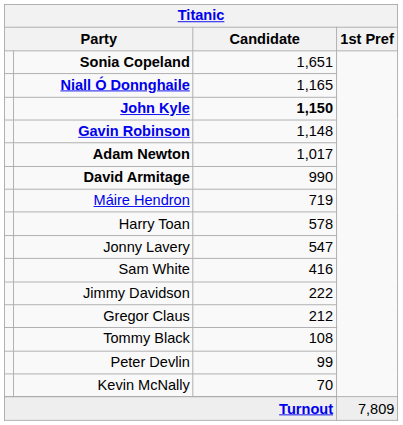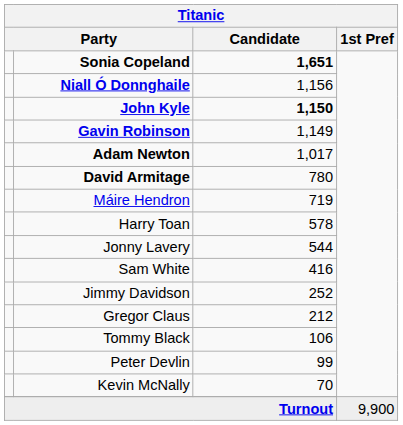Sonia Copeland | Candidate: normal -> bold
Niall Ó Donnghaile | Candidate: 1,165 -> 1,156
Gavin Robinson | Candidate: 1,148 -> 1,149
David Armitage | Candidate: 990 -> 780
Jonny Lavery | Candidate: 547 -> 544
Jimmy Davidson | Candidate: 222 -> 252
Tommy Black | Candidate: 108 -> 106
Turnout | 1st Pref: 7,809 -> 9,900
